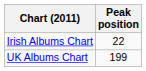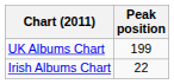rows swapped: Irish Albums Chart <-> UK Albums Chart
